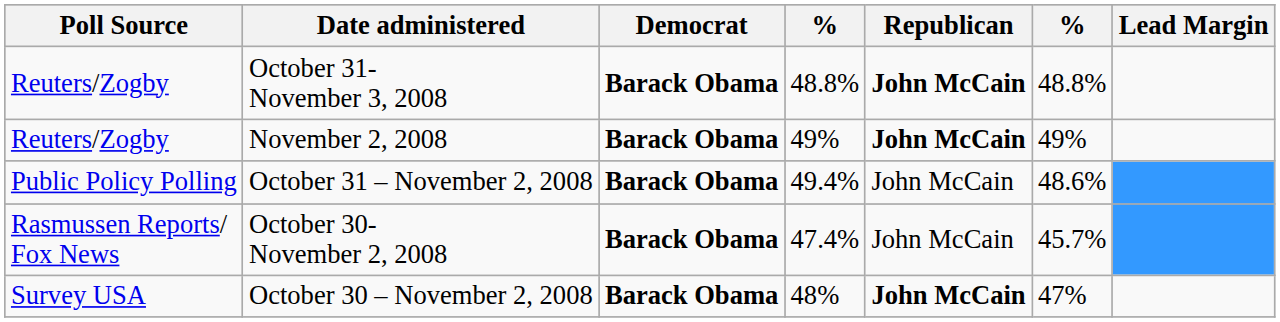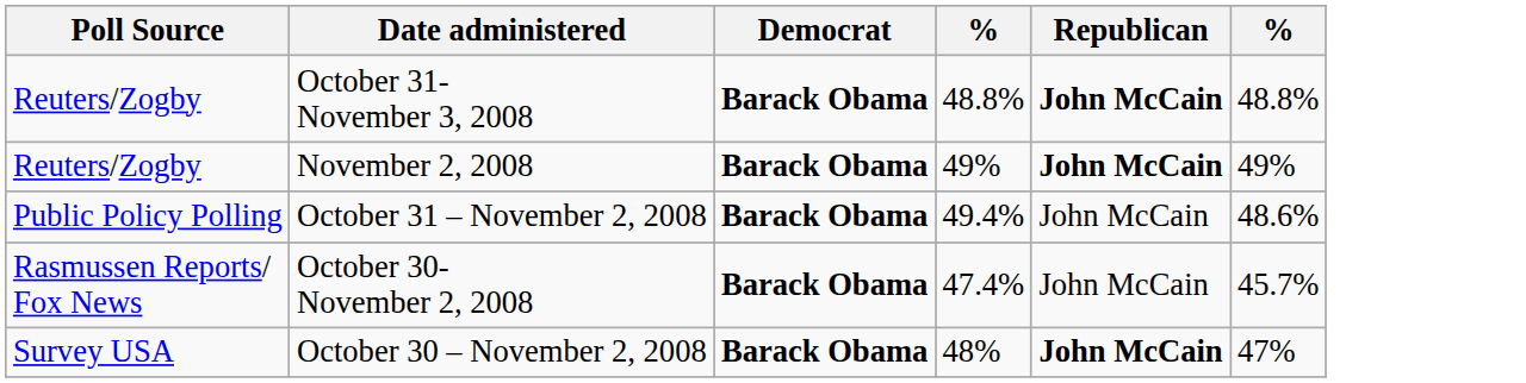- column: Lead Margin
